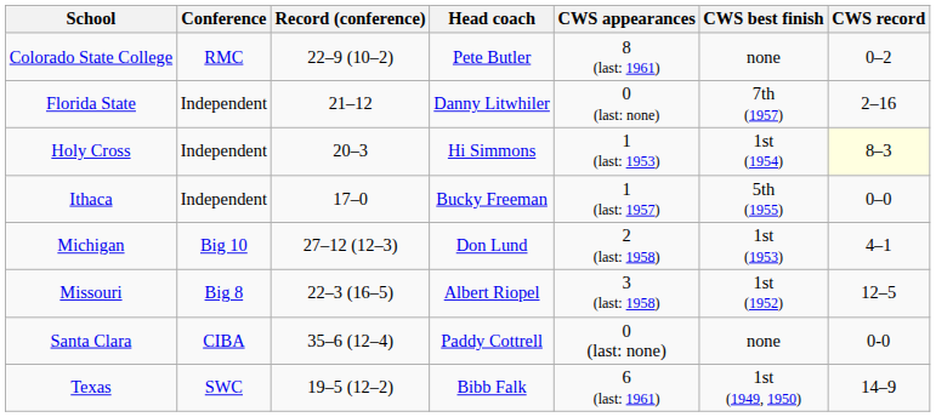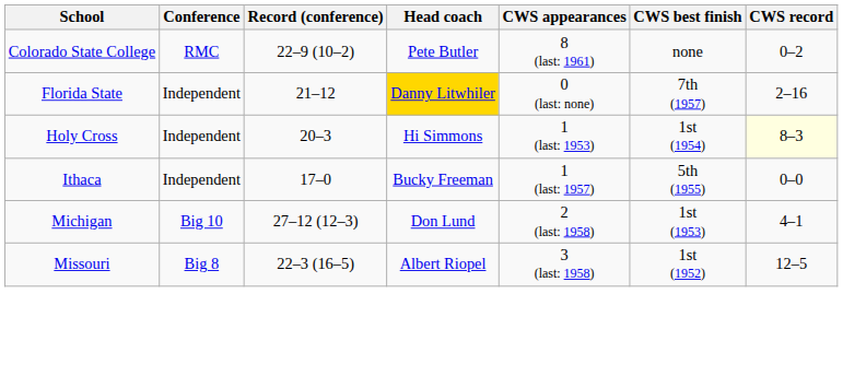Florida State | Head coach: no background -> gold background
- row: Santa Clara | CIBA | 35–6 (12–4) | Paddy Cottrell | 0 (last: none) | none | 0-0
- row: Texas | SWC | 19–5 (12–2) | Bibb Falk | 6 (last: 1961) | 1st (1949, 1950) | 14–9
